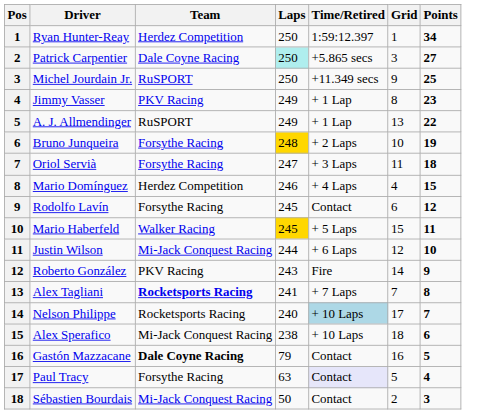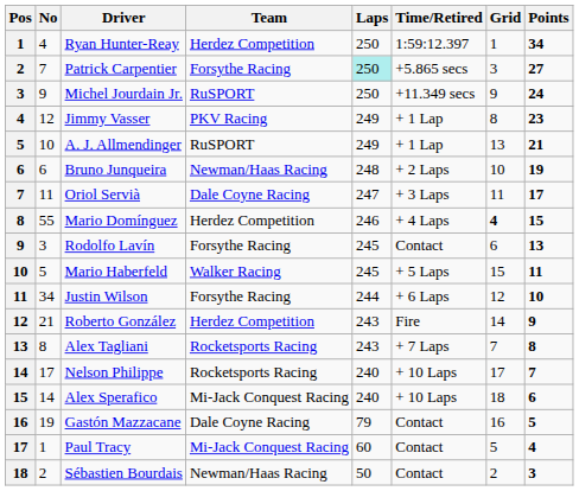+ column: No | 4 | 7 | 9 | 12 | 10 | 6 | 11 | 55 | 3 | 5 | 34 | 21 | 8 | 17 | 14 | 19 | 1 | 2
Patrick Carpentier | Team: Dale Coyne Racing -> Forsythe Racing
Michel Jourdain Jr. | Points: 25 -> 24
A. J. Allmendinger | Points: 22 -> 21
Bruno Junqueira | Team: Forsythe Racing -> Newman/Haas Racing
Bruno Junqueira | Laps: gold background -> no background
Oriol Servià | Team: Forsythe Racing -> Dale Coyne Racing
Oriol Servià | Points: 18 -> 17
Mario Domínguez | Grid: normal -> bold
Rodolfo Lavín | Points: 12 -> 13
Mario Haberfeld | Laps: gold background -> no background
Justin Wilson | Team: Mi-Jack Conquest Racing -> Forsythe Racing
Roberto González | Team: PKV Racing -> Herdez Competition
Alex Tagliani | Team: bold -> normal
Alex Tagliani | Laps: 241 -> 243
Nelson Philippe | Time/Retired: lightblue background -> no background
Alex Sperafico | Laps: 238 -> 240
Gastón Mazzacane | Team: bold -> normal
Paul Tracy | Team: Forsythe Racing -> Mi-Jack Conquest Racing
Paul Tracy | Laps: 63 -> 60
Paul Tracy | Time/Retired: lavender background -> no background
Sébastien Bourdais | Team: Mi-Jack Conquest Racing -> Newman/Haas Racing
